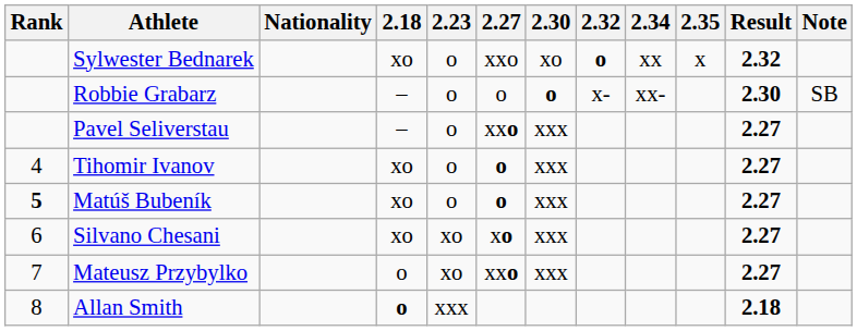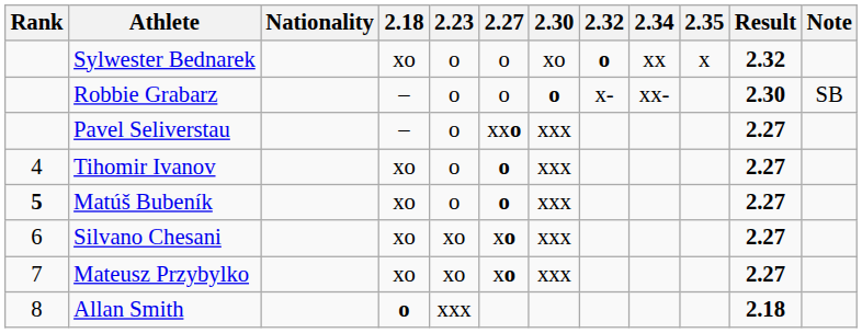Sylwester Bednarek | 2.27: xxo -> o
Mateusz Przybylko | 2.18: o -> xo
Mateusz Przybylko | 2.27: xxo -> xo
